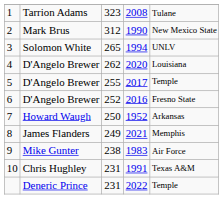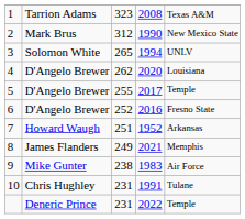1 | column 5: Tulane -> Texas A&M
7 | column 3: 250 -> 251
10 | column 5: Texas A&M -> Tulane
